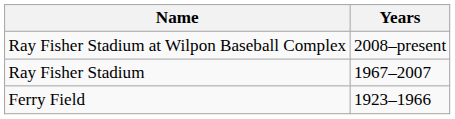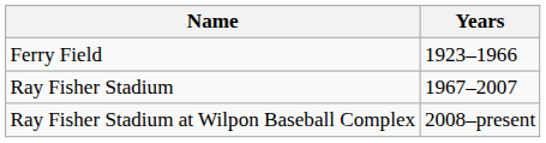rows swapped: Ferry Field <-> Ray Fisher Stadium at Wilpon Baseball Complex
